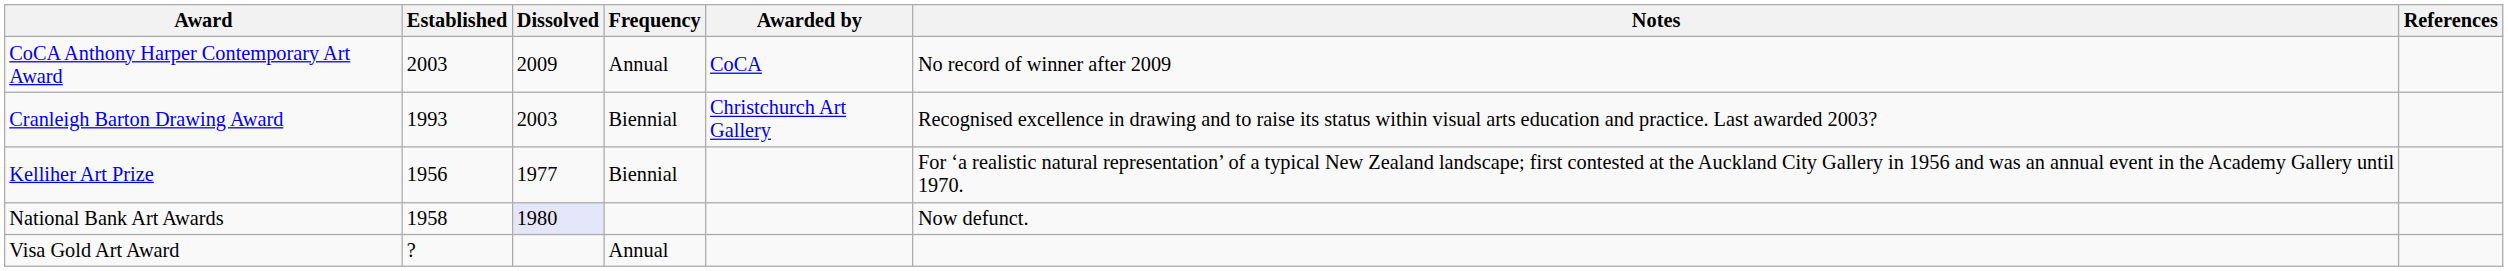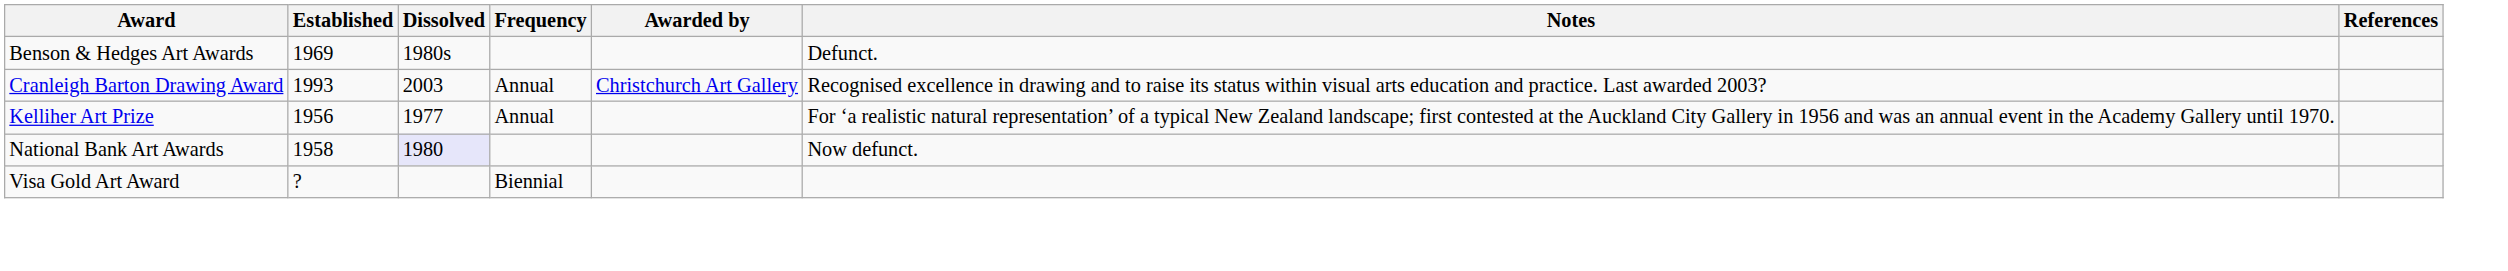+ row: Benson & Hedges Art Awards | 1969 | 1980s | Defunct.
- row: CoCA Anthony Harper Contemporary Art Award | 2003 | 2009 | Annual | CoCA | No record of winner after 2009
Cranleigh Barton Drawing Award | Frequency: Biennial -> Annual
Kelliher Art Prize | Frequency: Biennial -> Annual
Visa Gold Art Award | Frequency: Annual -> Biennial
